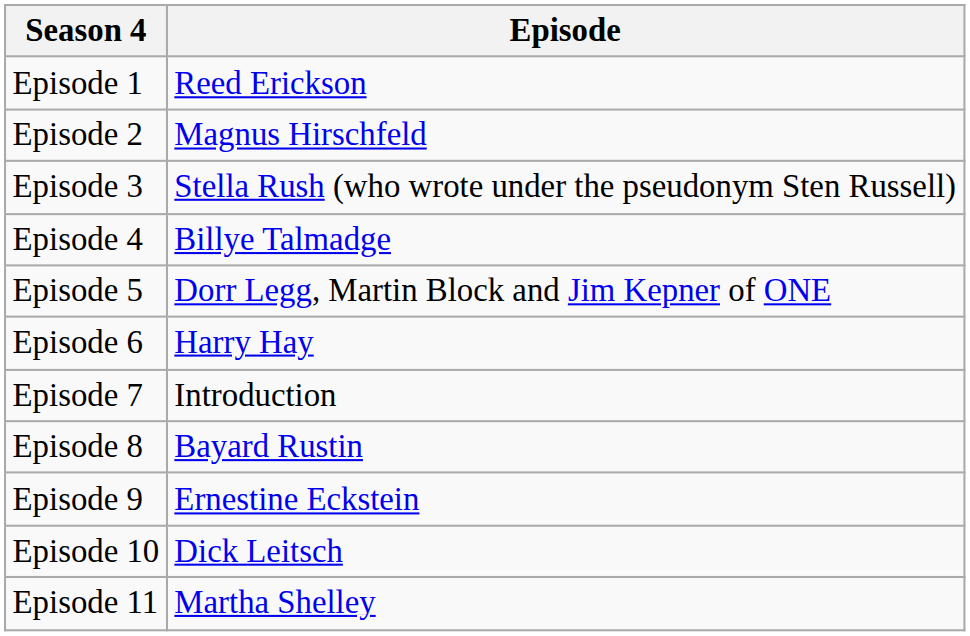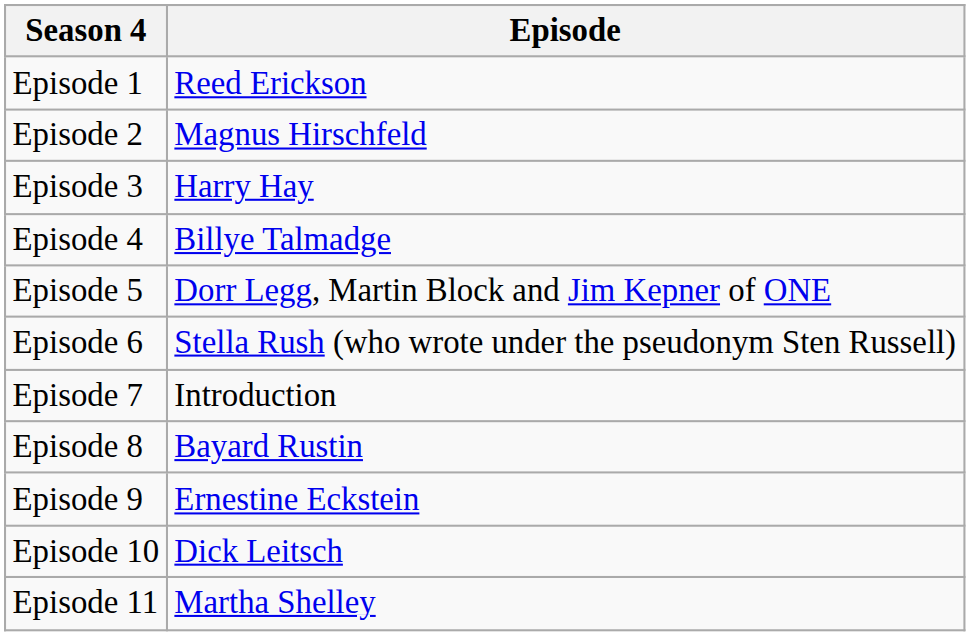Episode 3 | Episode: Stella Rush (who wrote under the pseudonym Sten Russell) -> Harry Hay
Episode 6 | Episode: Harry Hay -> Stella Rush (who wrote under the pseudonym Sten Russell)
